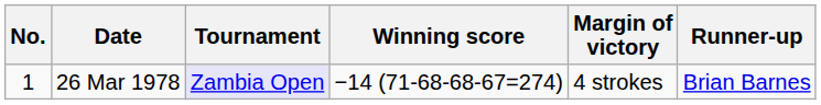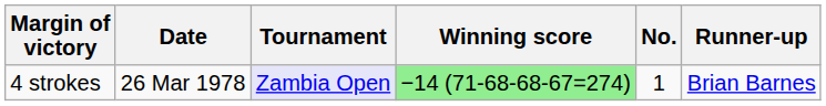columns swapped: No. <-> Margin of victory
26 Mar 1978 | Winning score: no background -> lightgreen background
